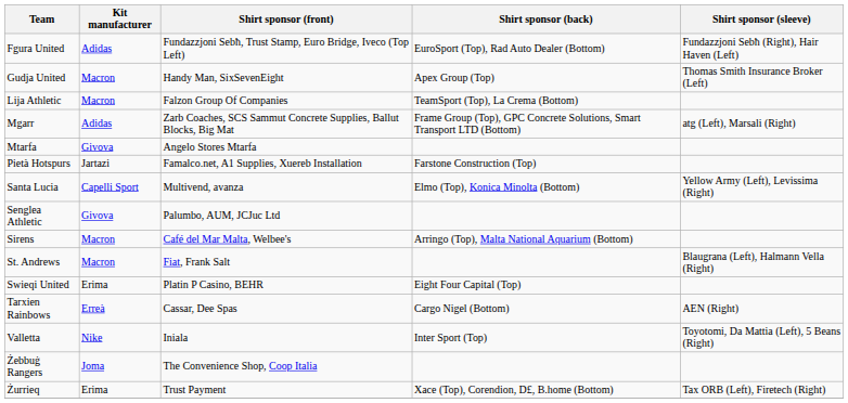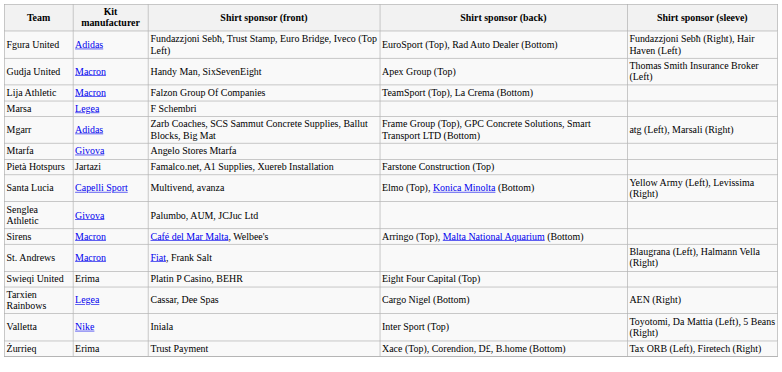+ row: Marsa | Legea | F Schembri
Tarxien Rainbows | Kit manufacturer: Erreà -> Legea
- row: Żebbuġ Rangers | Joma | The Convenience Shop, Coop Italia
